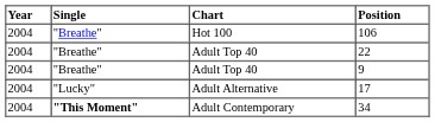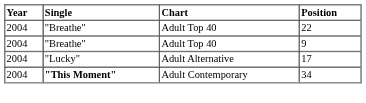- row: 2004 | "Breathe" | Hot 100 | 106
